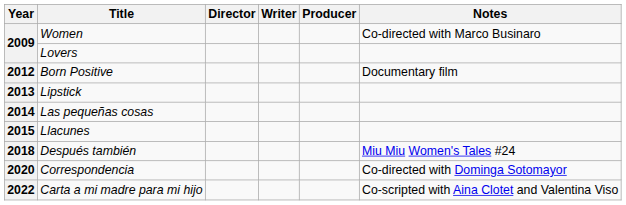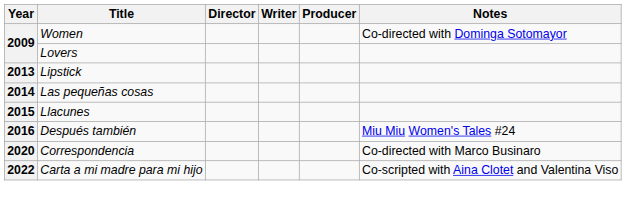Women | Notes: Co-directed with Marco Businaro -> Co-directed with Dominga Sotomayor
- row: 2012 | Born Positive | Documentary film
Después también | Year: 2018 -> 2016
Correspondencia | Notes: Co-directed with Dominga Sotomayor -> Co-directed with Marco Businaro
